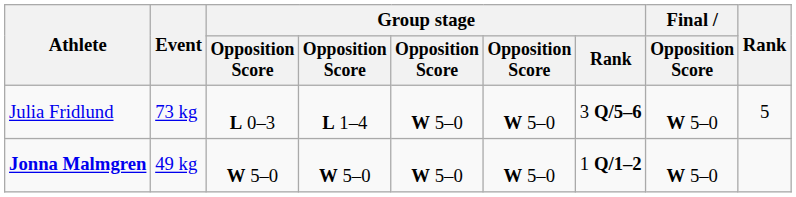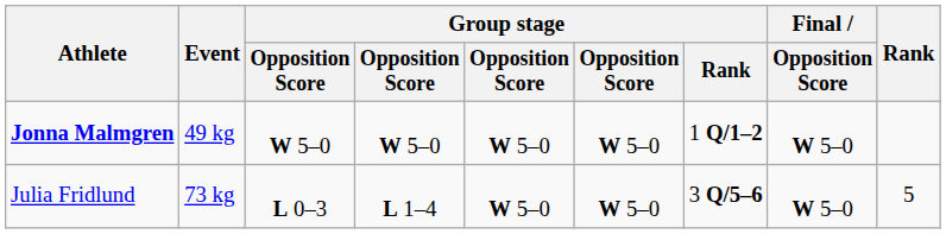rows swapped: Jonna Malmgren <-> Julia Fridlund
